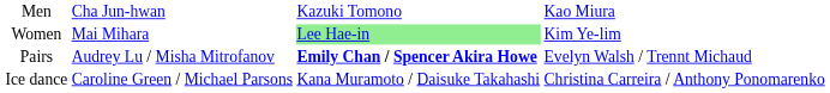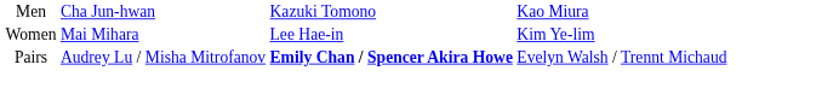Women | column 3: lightgreen background -> no background
- row: Ice dance | Caroline Green / Michael Parsons | Kana Muramoto / Daisuke Takahashi | Christina Carreira / Anthony Ponomarenko
